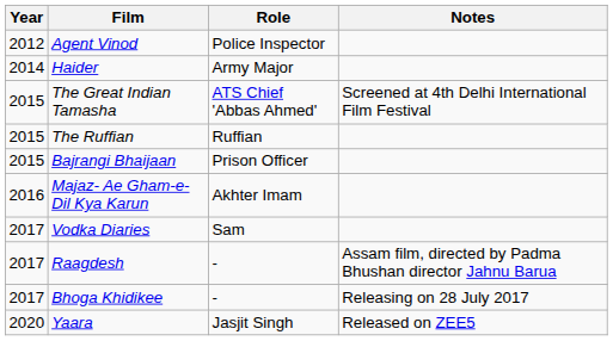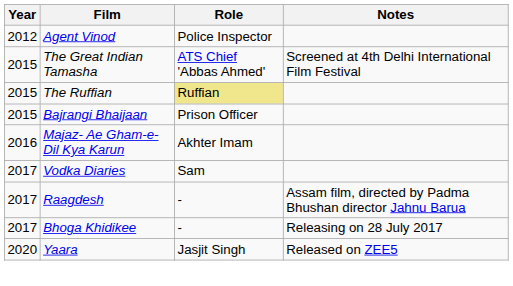- row: 2014 | Haider | Army Major
The Ruffian | Role: no background -> khaki background
